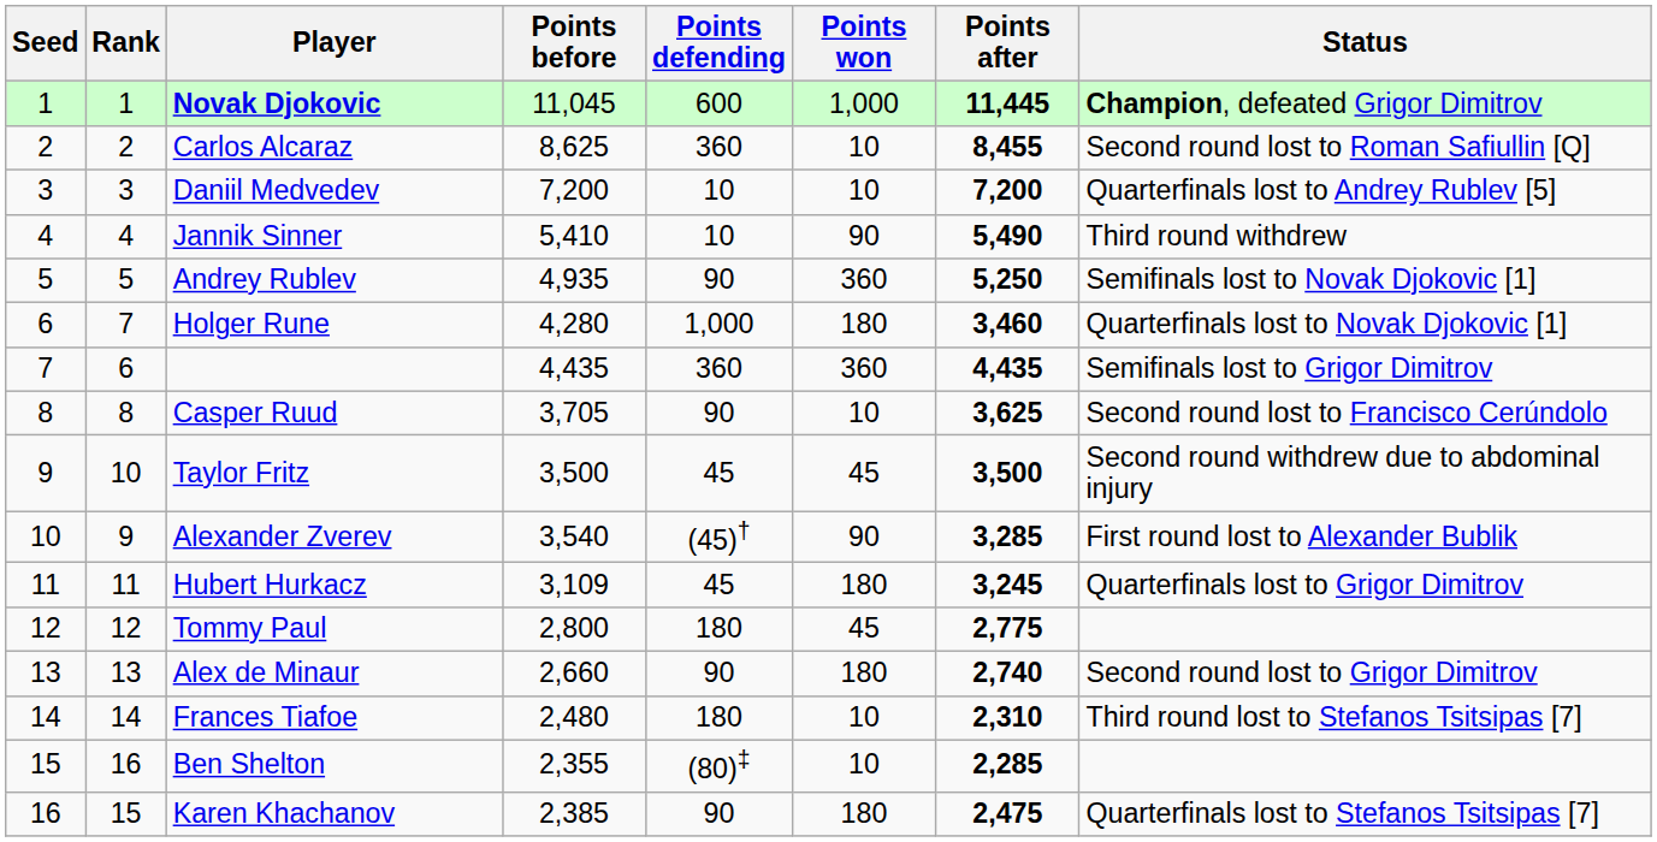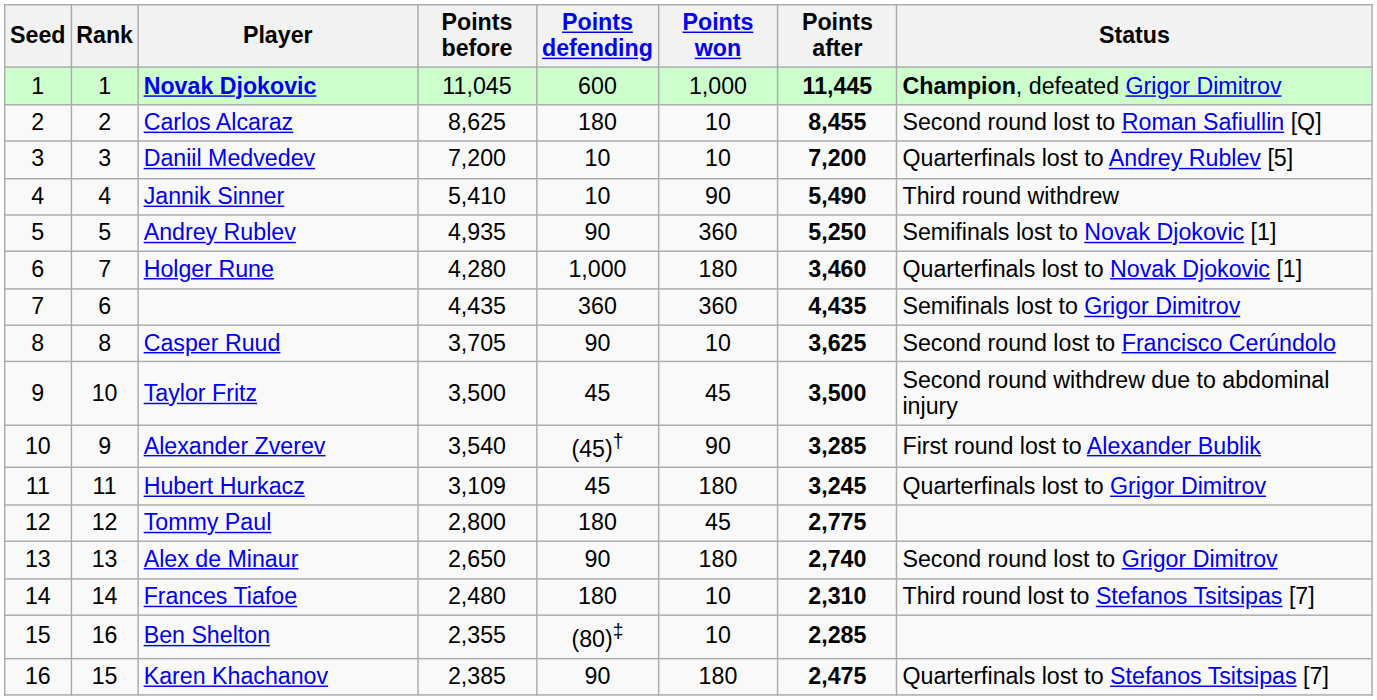Carlos Alcaraz | Points defending: 360 -> 180
Alex de Minaur | Points before: 2,660 -> 2,650
